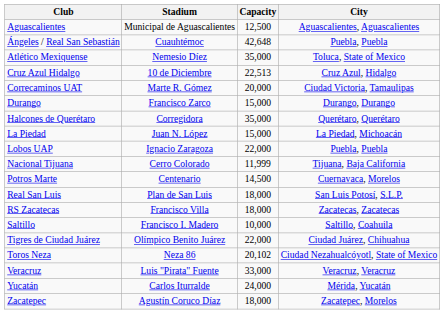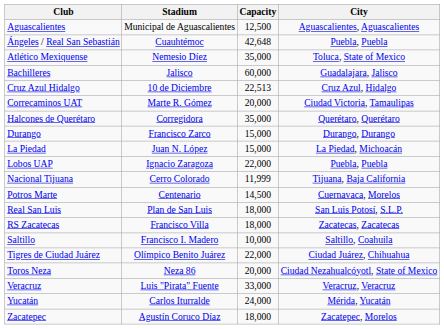+ row: Bachilleres | Jalisco | 60,000 | Guadalajara, Jalisco
rows swapped: Durango <-> Halcones de Querétaro
Toros Neza | Capacity: 20,102 -> 20,000
